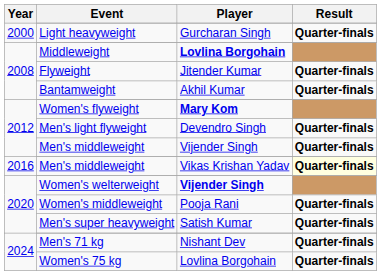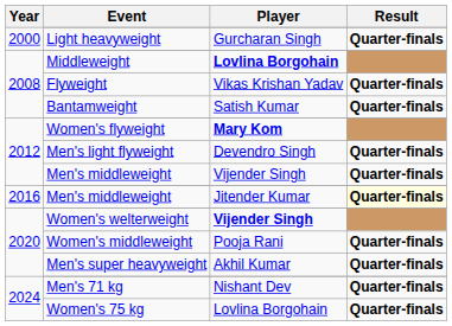Flyweight | Player: Jitender Kumar -> Vikas Krishan Yadav
Bantamweight | Player: Akhil Kumar -> Satish Kumar
2016 / Men's middleweight | Player: Vikas Krishan Yadav -> Jitender Kumar
Men's super heavyweight | Player: Satish Kumar -> Akhil Kumar
